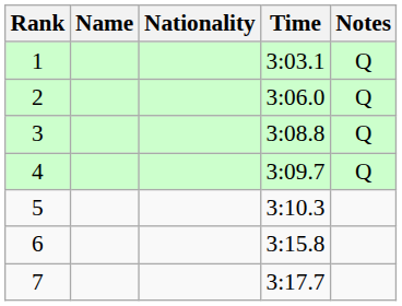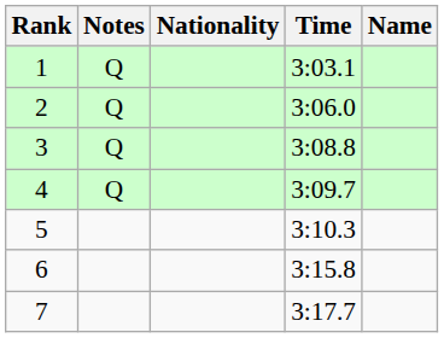columns swapped: Name <-> Notes
